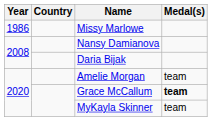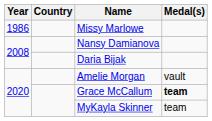Amelie Morgan | Medal(s): team -> vault
